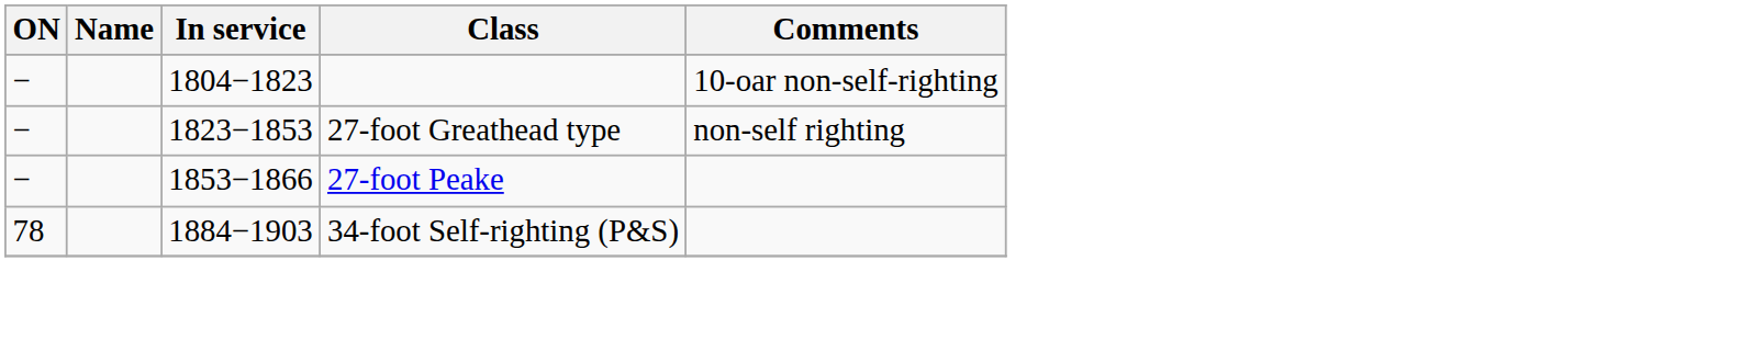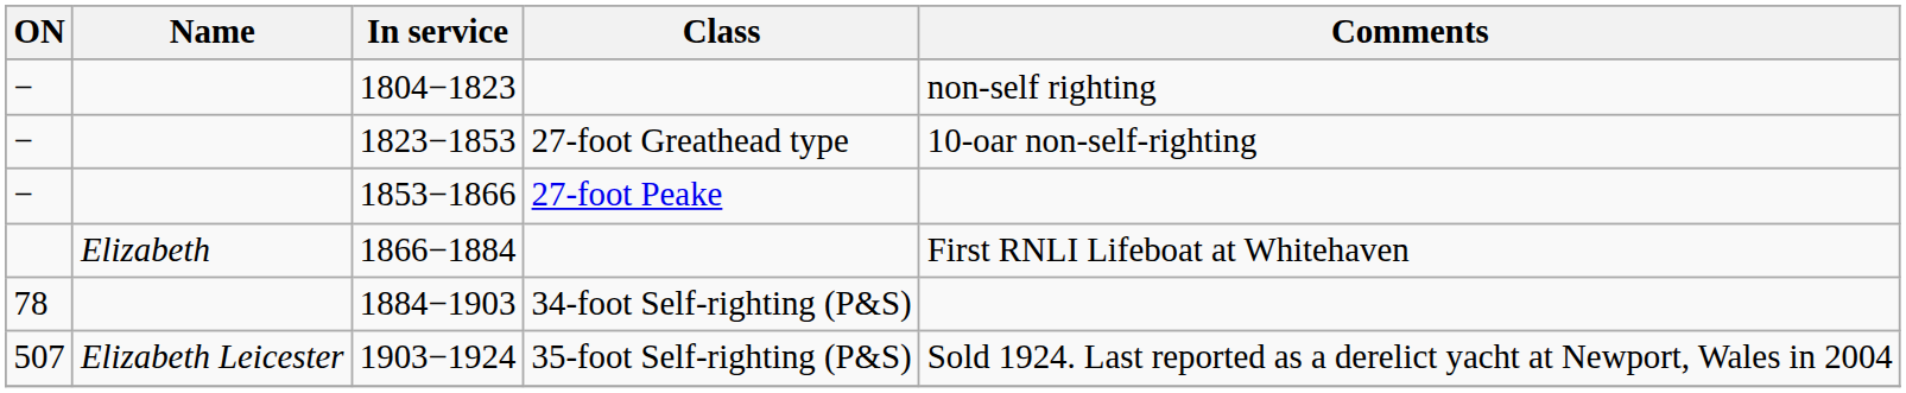1804−1823 | Comments: 10-oar non-self-righting -> non-self righting
1823−1853 | Comments: non-self righting -> 10-oar non-self-righting
+ row: Elizabeth | 1866−1884 | First RNLI Lifeboat at Whitehaven
+ row: 507 | Elizabeth Leicester | 1903−1924 | 35-foot Self-righting (P&S) | Sold 1924. Last reported as a derelict yacht at Newport, Wales in 2004
